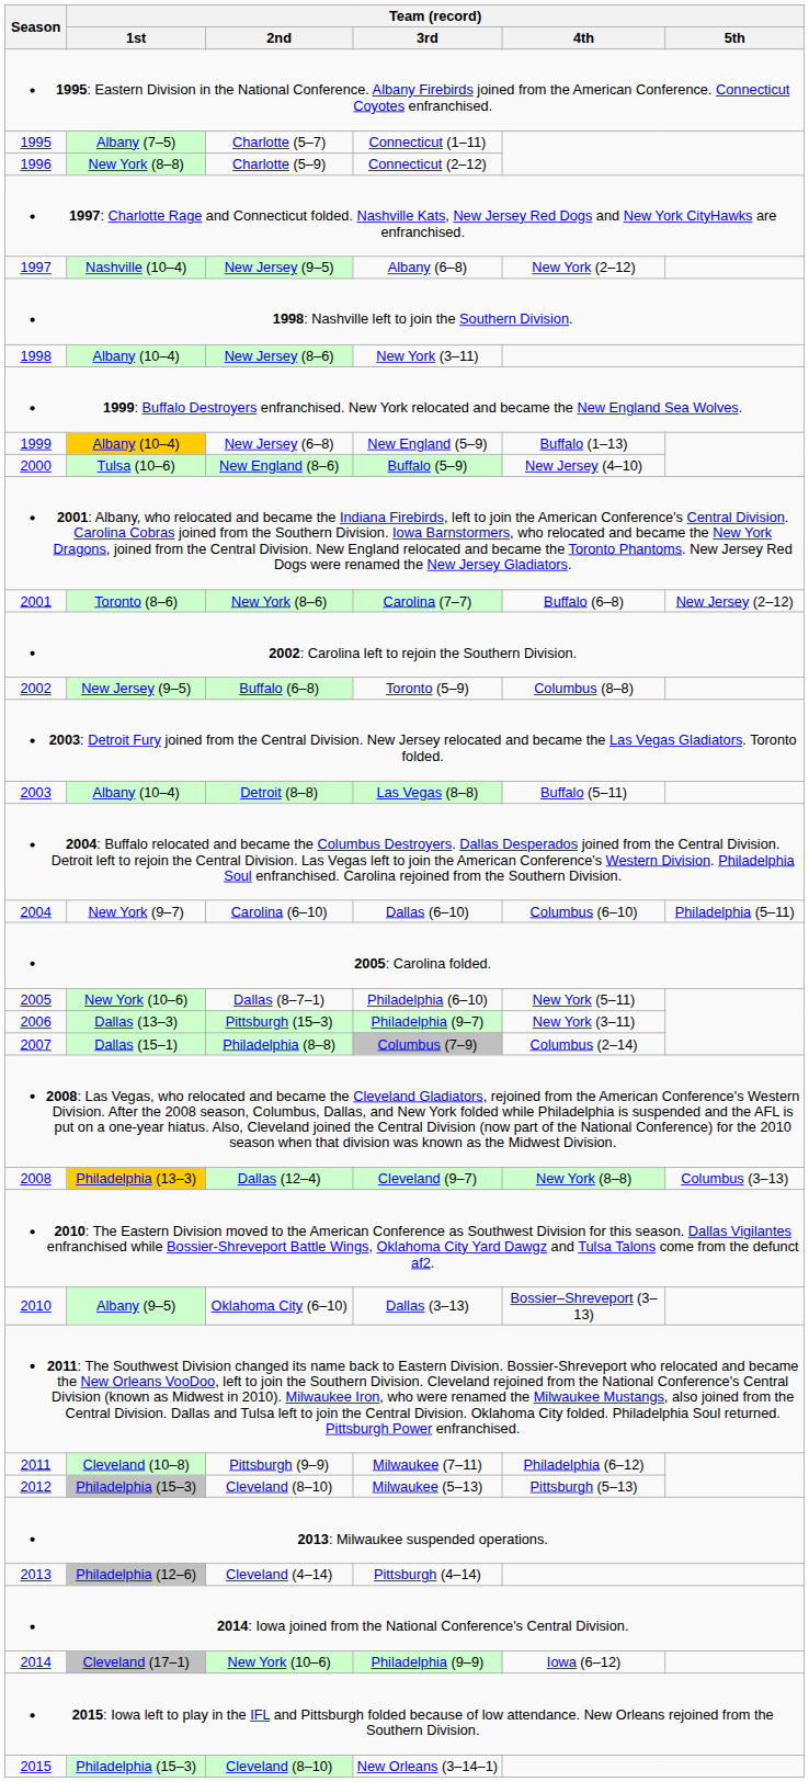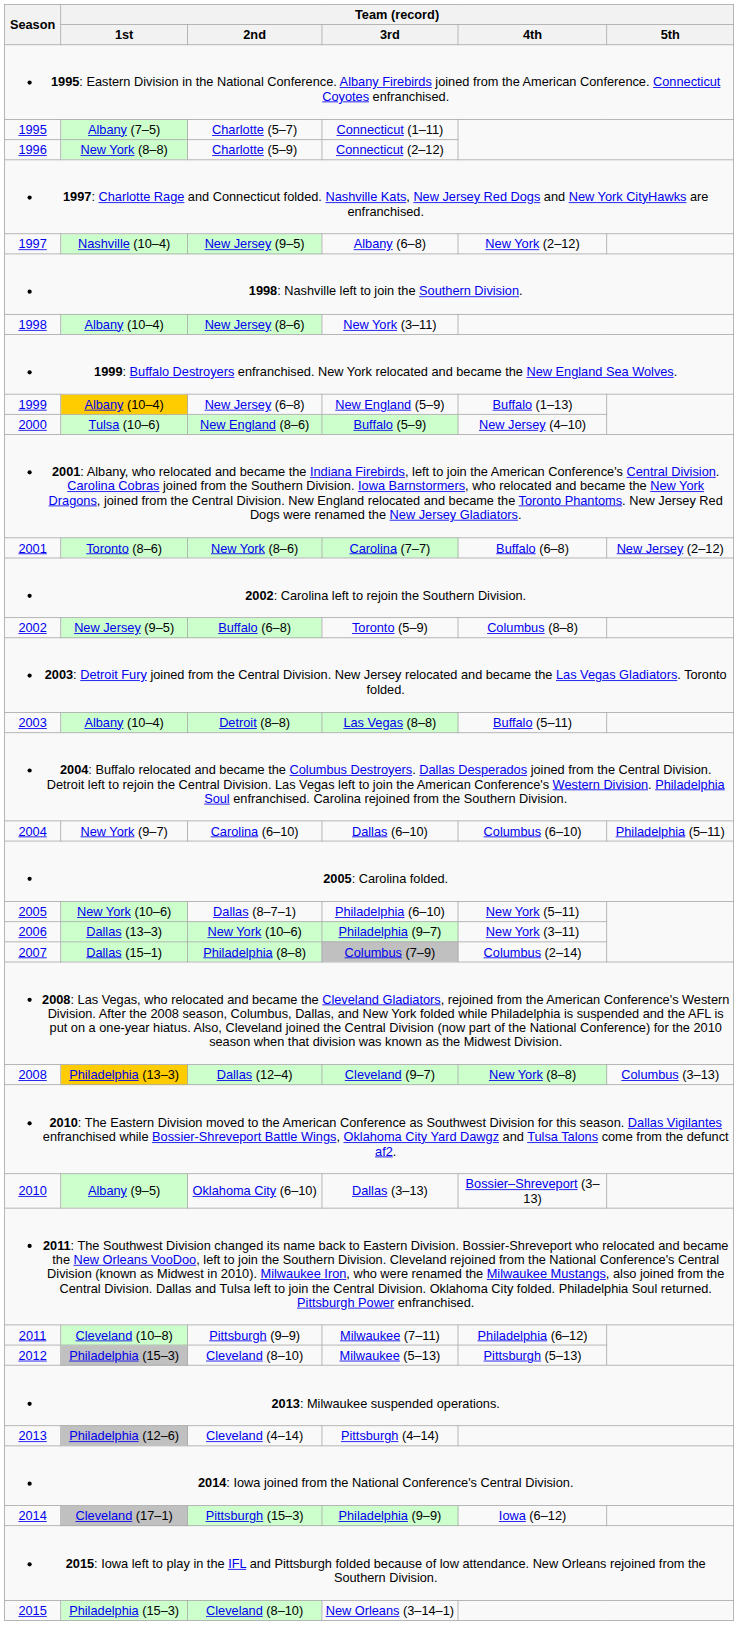Philadelphia (9–7) | Team (record) / 2nd: Pittsburgh (15–3) -> New York (10–6)
Philadelphia (9–9) | Team (record) / 2nd: New York (10–6) -> Pittsburgh (15–3)
